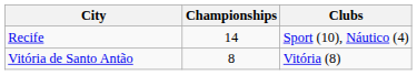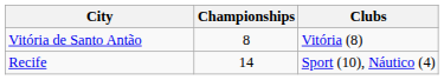rows swapped: Recife <-> Vitória de Santo Antão
